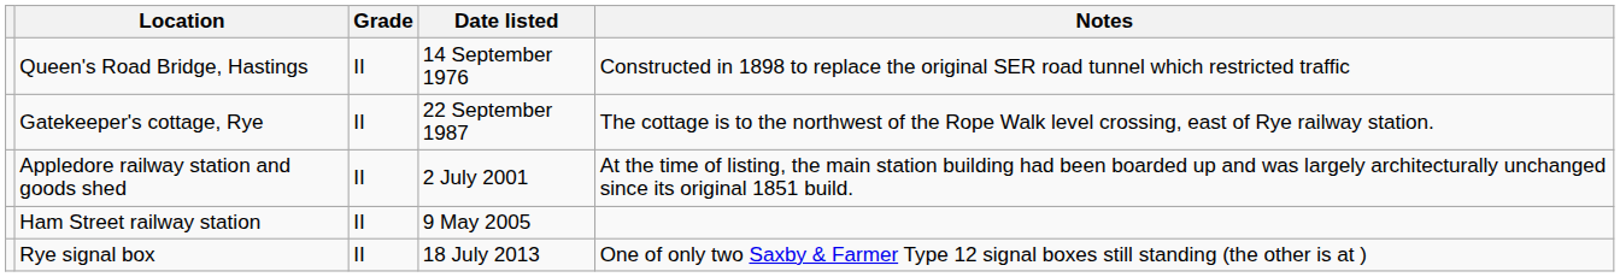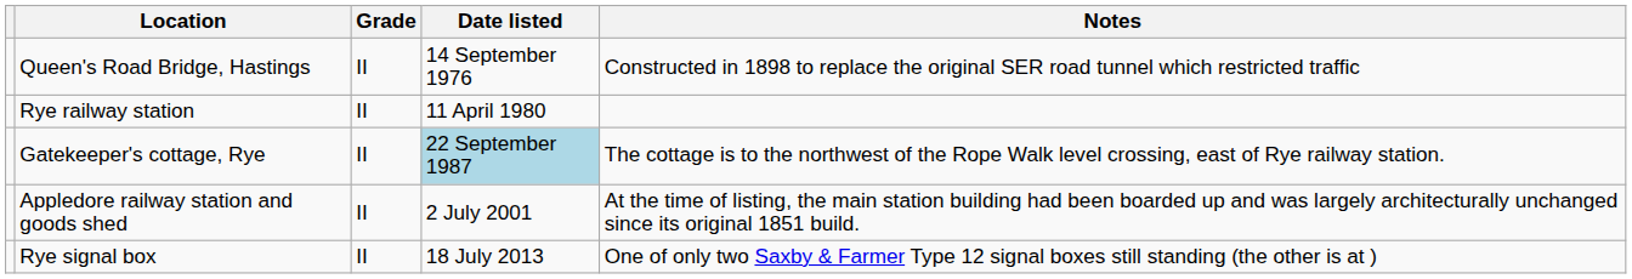+ row: Rye railway station | II | 11 April 1980
Gatekeeper's cottage, Rye | Date listed: no background -> lightblue background
- row: Ham Street railway station | II | 9 May 2005
